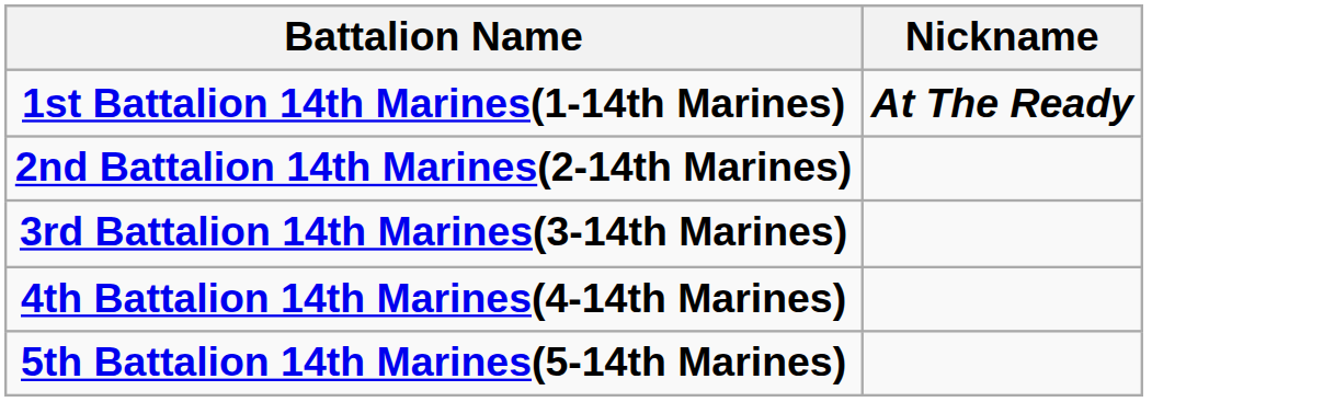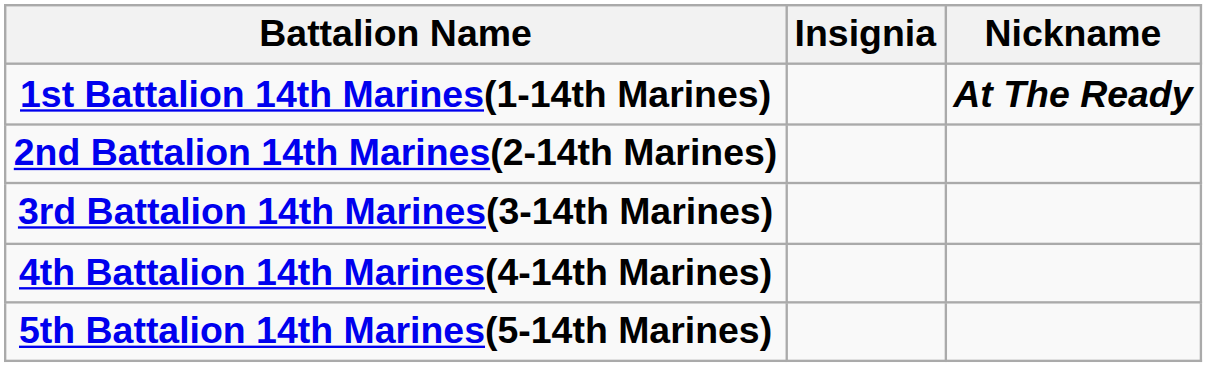+ column: Insignia
